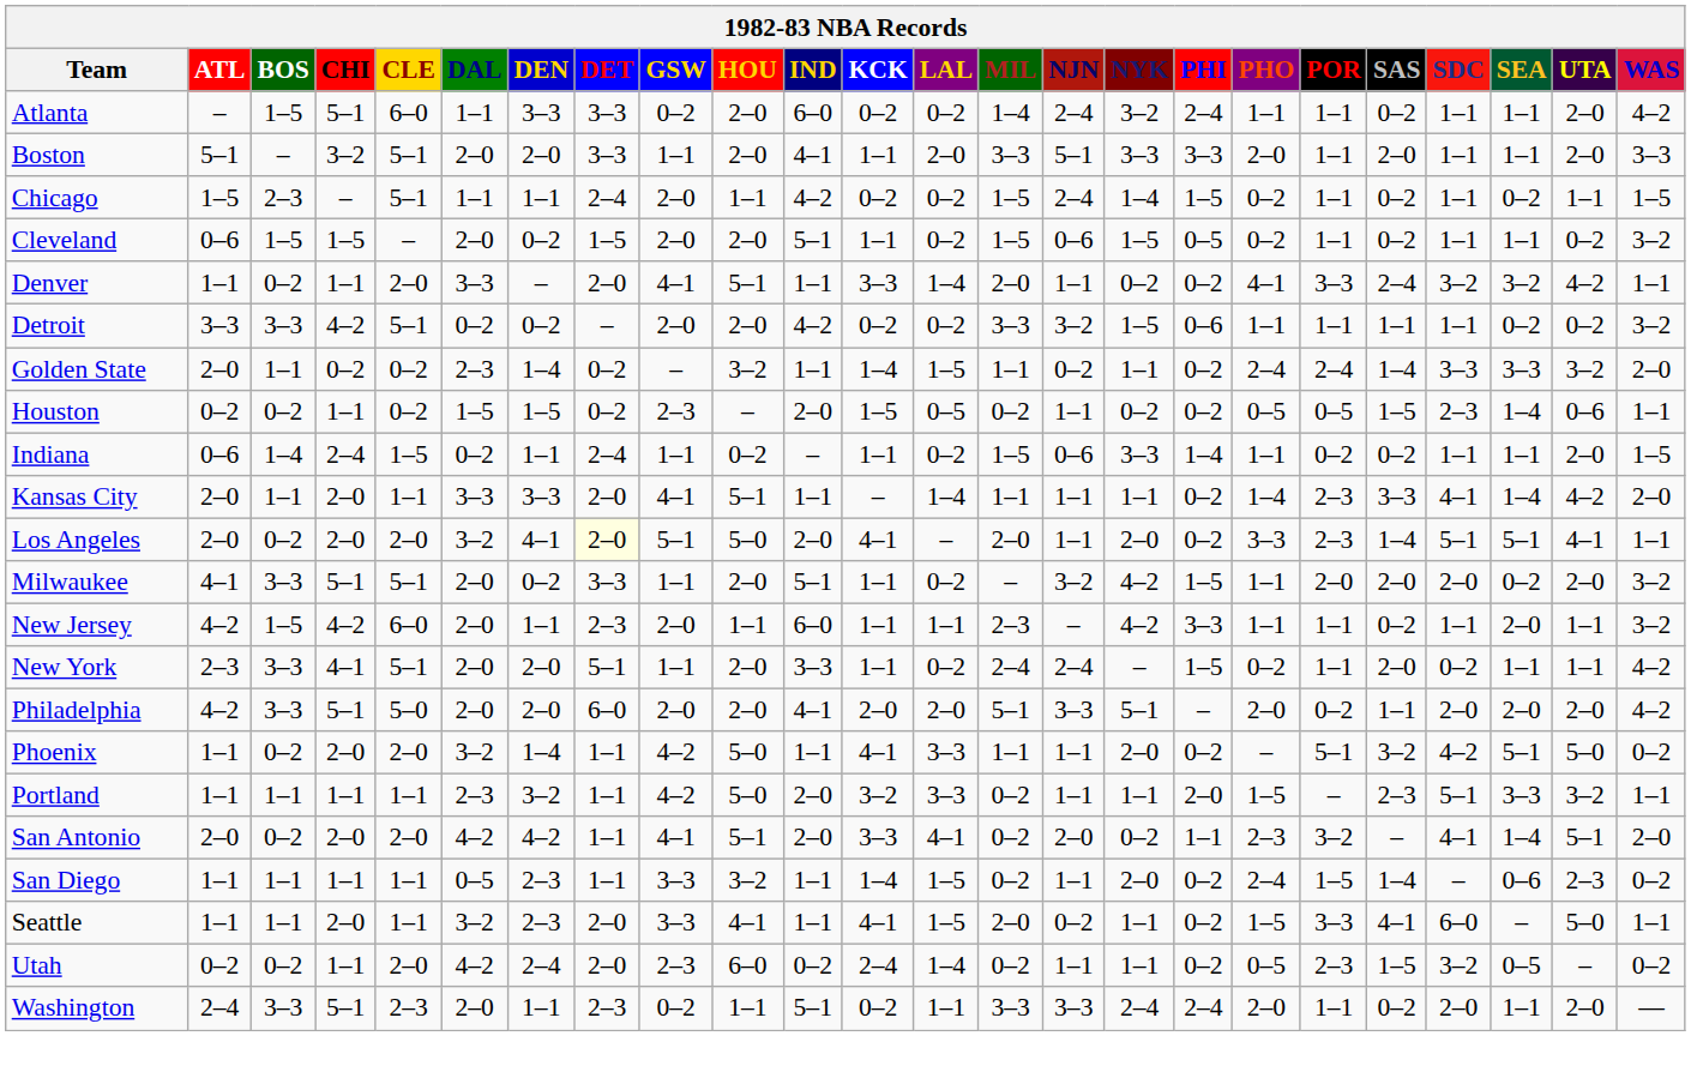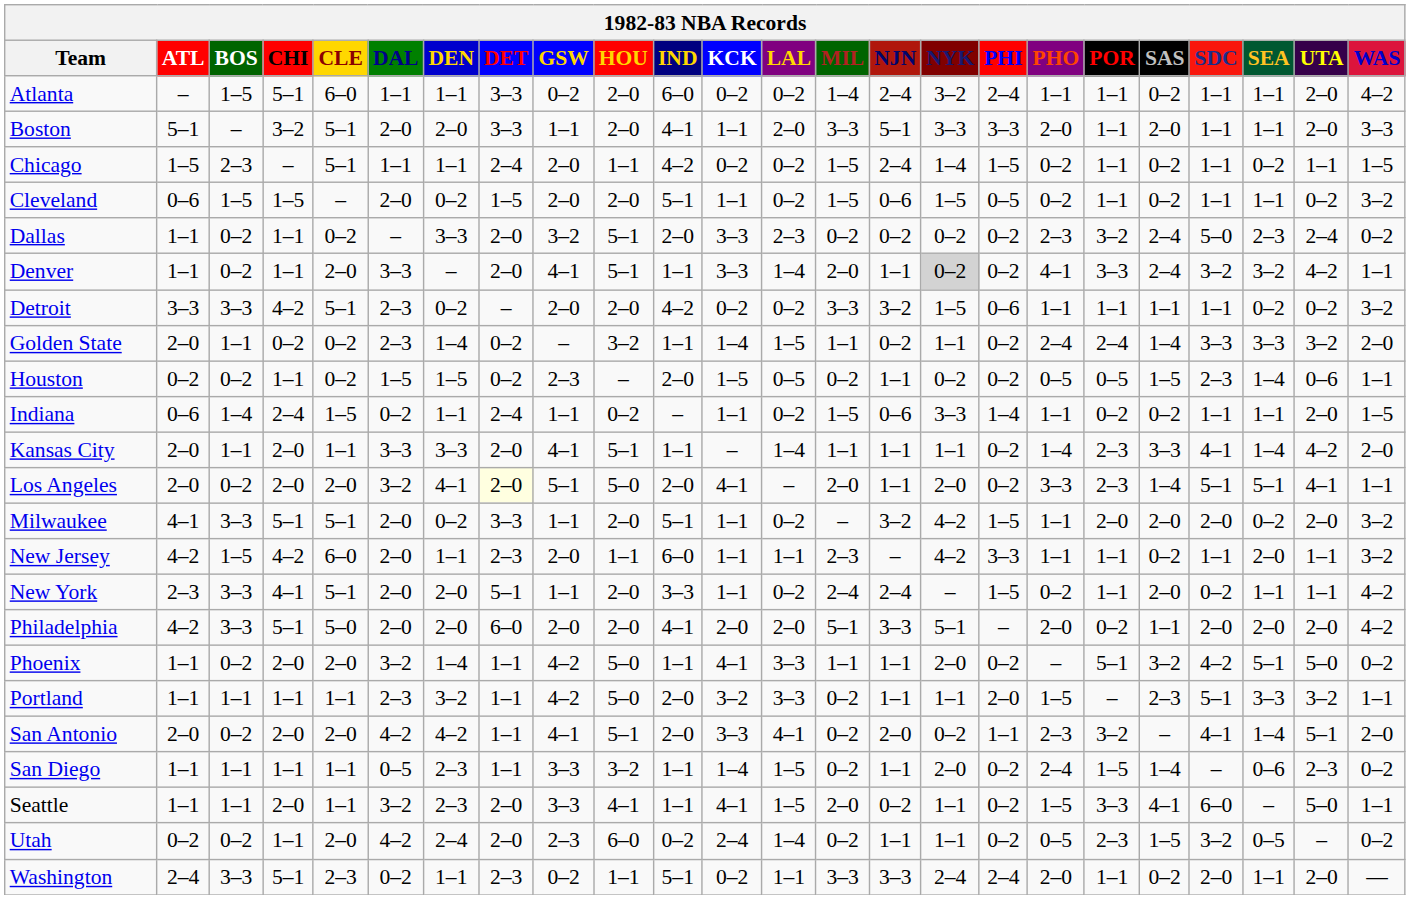Atlanta | DEN: 3–3 -> 1–1
+ row: Dallas | 1–1 | 0–2 | 1–1 | 0–2 | – | 3–3 | 2–0 | 3–2 | 5–1 | 2–0 | 3–3 | 2–3 | 0–2 | 0–2 | 0–2 | 0–2 | 2–3 | 3–2 | 2–4 | 5–0 | 2–3 | 2–4 | 0–2
Denver | NYK: no background -> lightgrey background
Detroit | DAL: 0–2 -> 2–3
Washington | DAL: 2–0 -> 0–2
